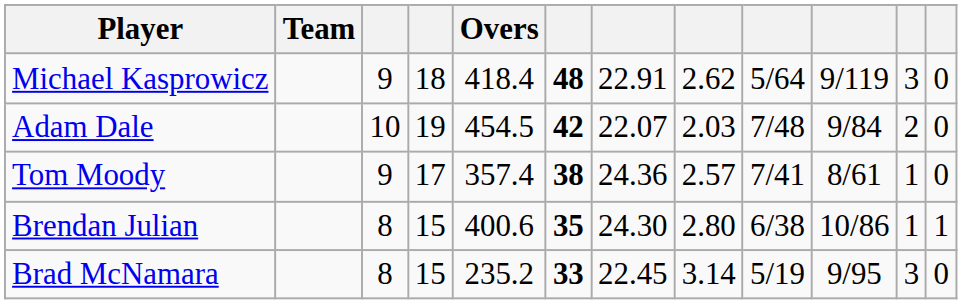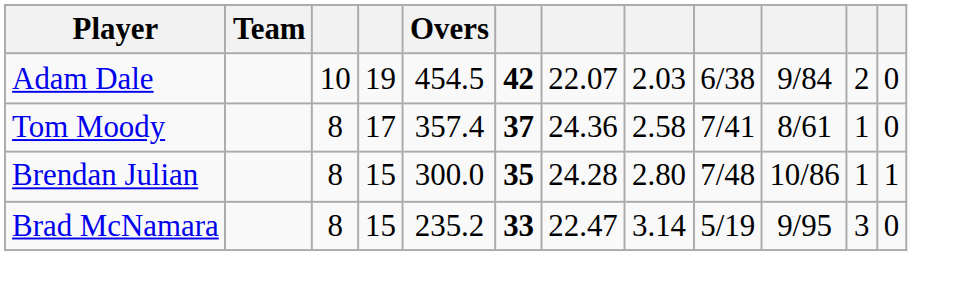- row: Michael Kasprowicz | 9 | 18 | 418.4 | 48 | 22.91 | 2.62 | 5/64 | 9/119 | 3 | 0
Adam Dale | column 9: 7/48 -> 6/38
Tom Moody | column 3: 9 -> 8
Tom Moody | column 6: 38 -> 37
Tom Moody | column 8: 2.57 -> 2.58
Brendan Julian | Overs: 400.6 -> 300.0
Brendan Julian | column 7: 24.30 -> 24.28
Brendan Julian | column 9: 6/38 -> 7/48
Brad McNamara | column 7: 22.45 -> 22.47
